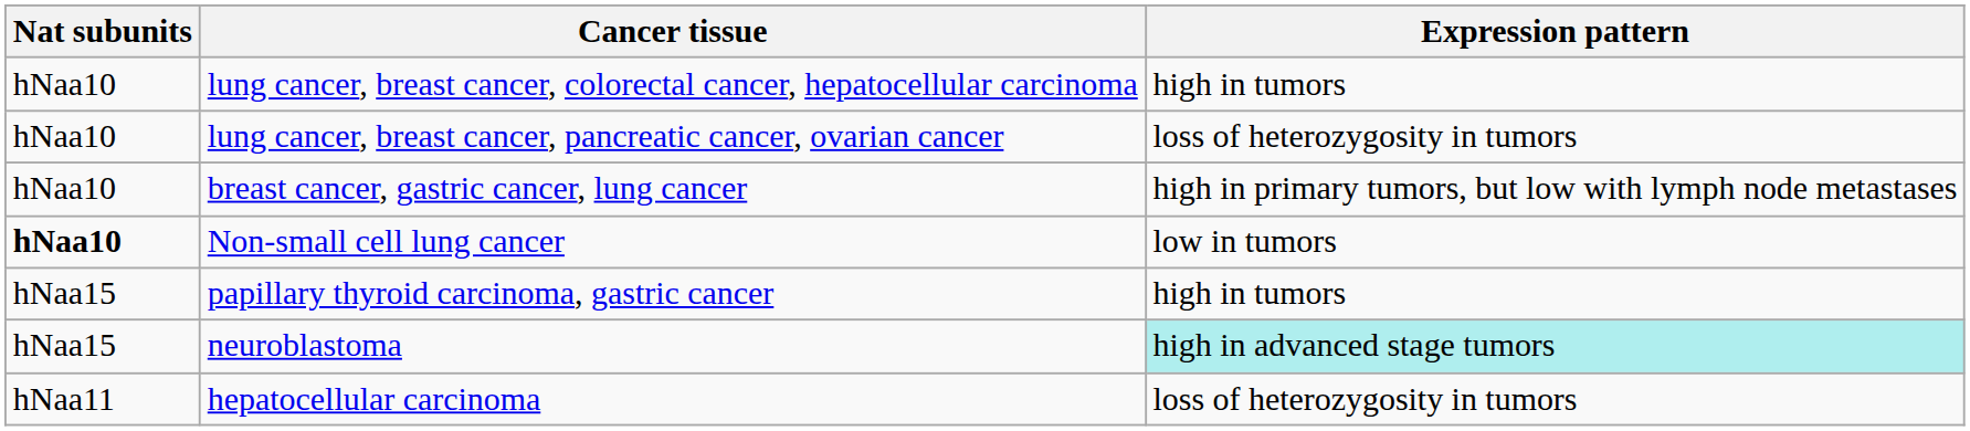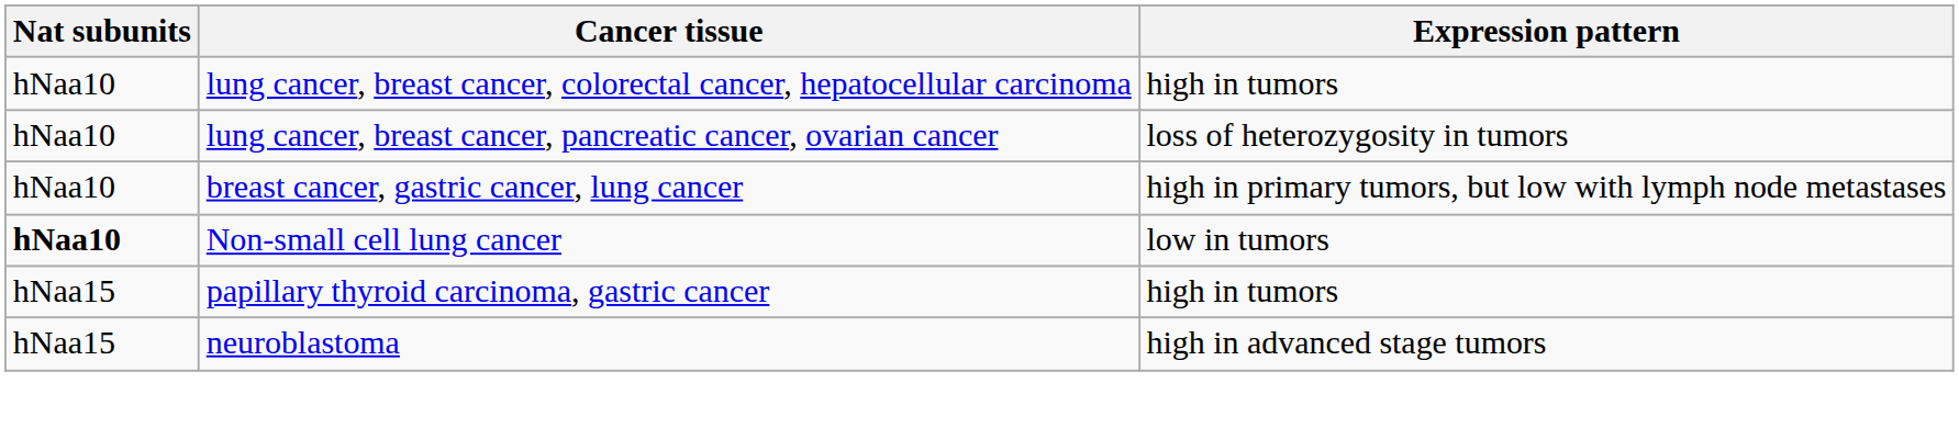neuroblastoma | Expression pattern: paleturquoise background -> no background
- row: hNaa11 | hepatocellular carcinoma | loss of heterozygosity in tumors
